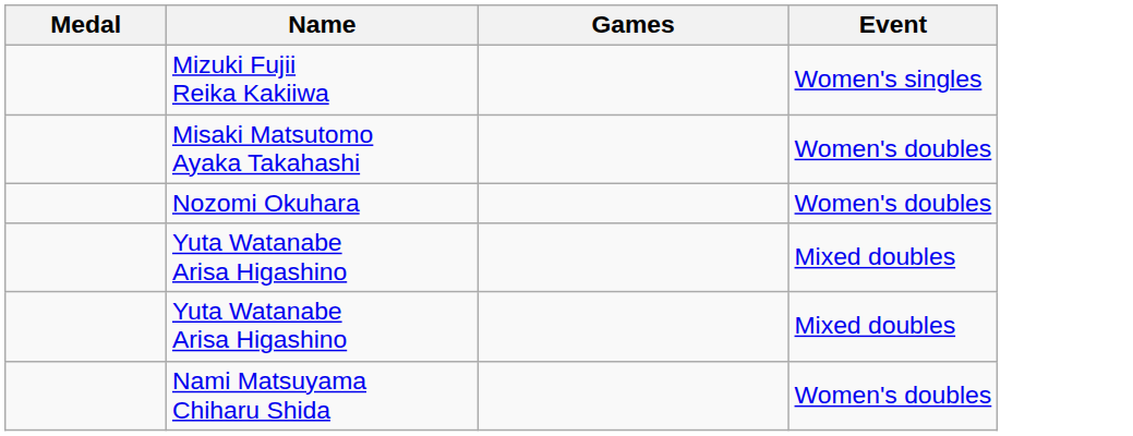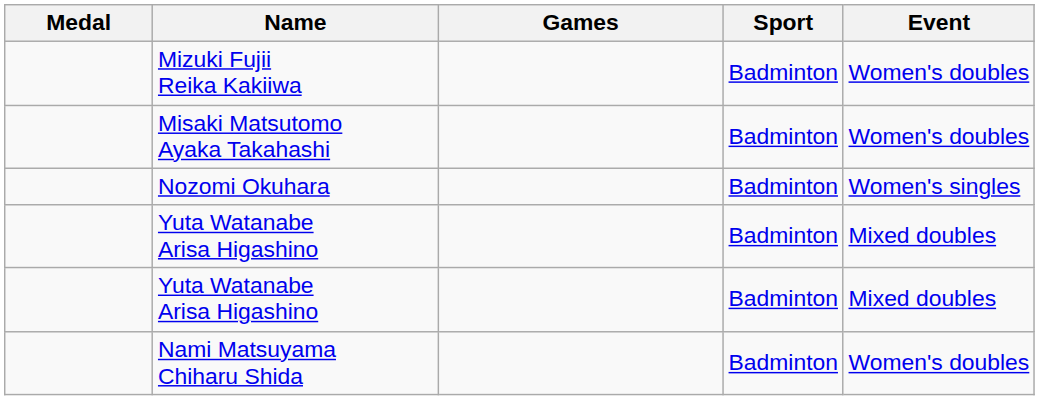+ column: Sport | Badminton | Badminton | Badminton | Badminton | Badminton | Badminton
Mizuki Fujii Reika Kakiiwa | Event: Women's singles -> Women's doubles
Nozomi Okuhara | Event: Women's doubles -> Women's singles
